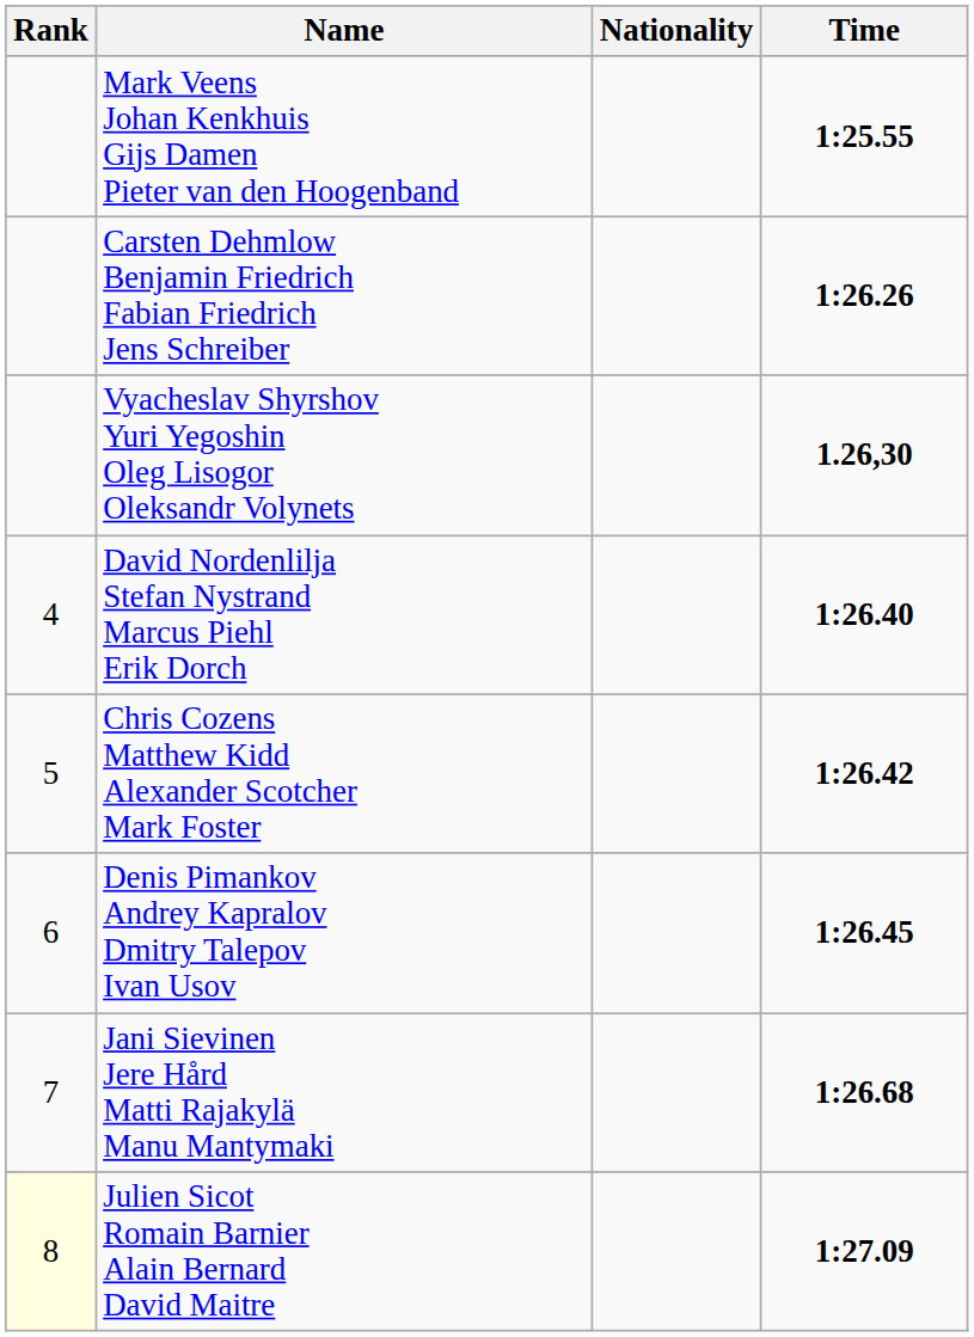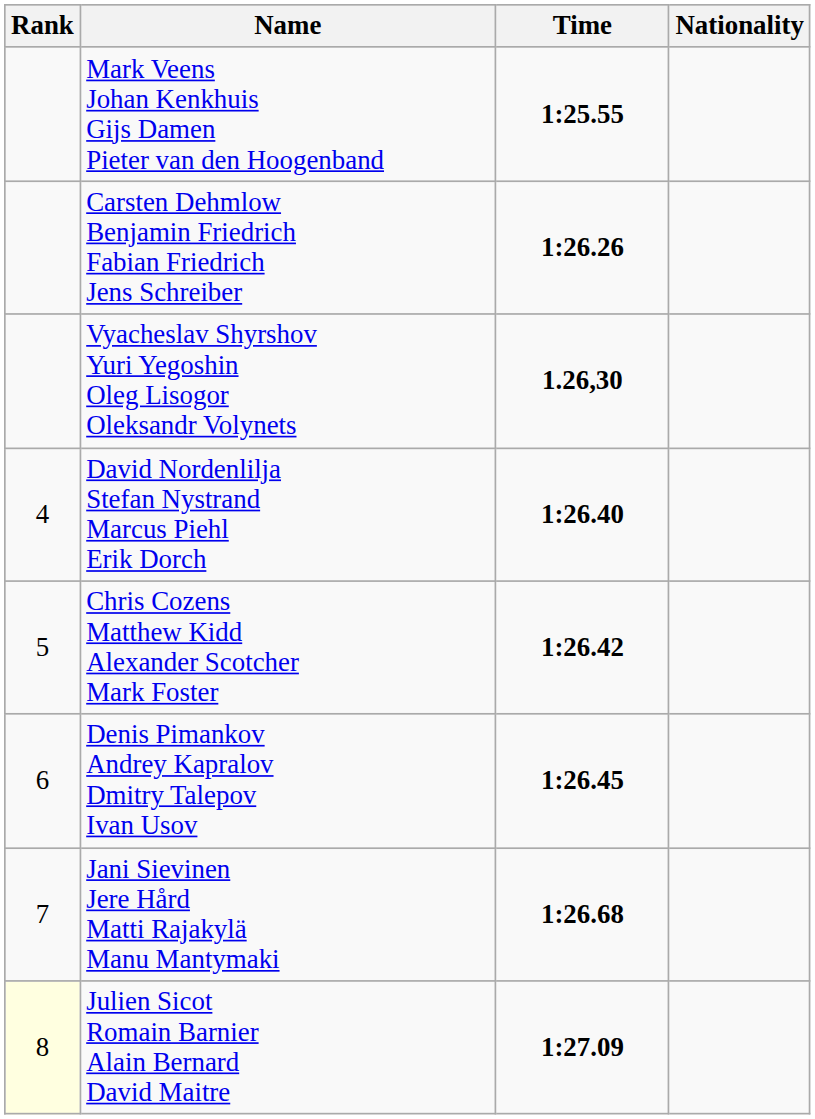columns swapped: Nationality <-> Time
